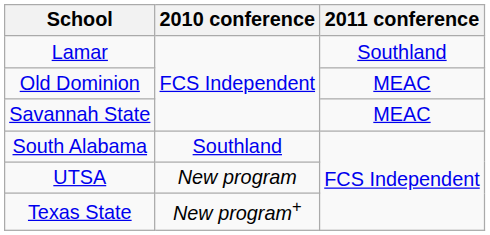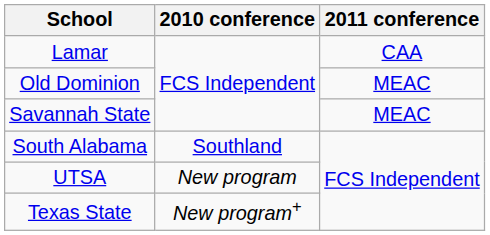Lamar | 2011 conference: Southland -> CAA
